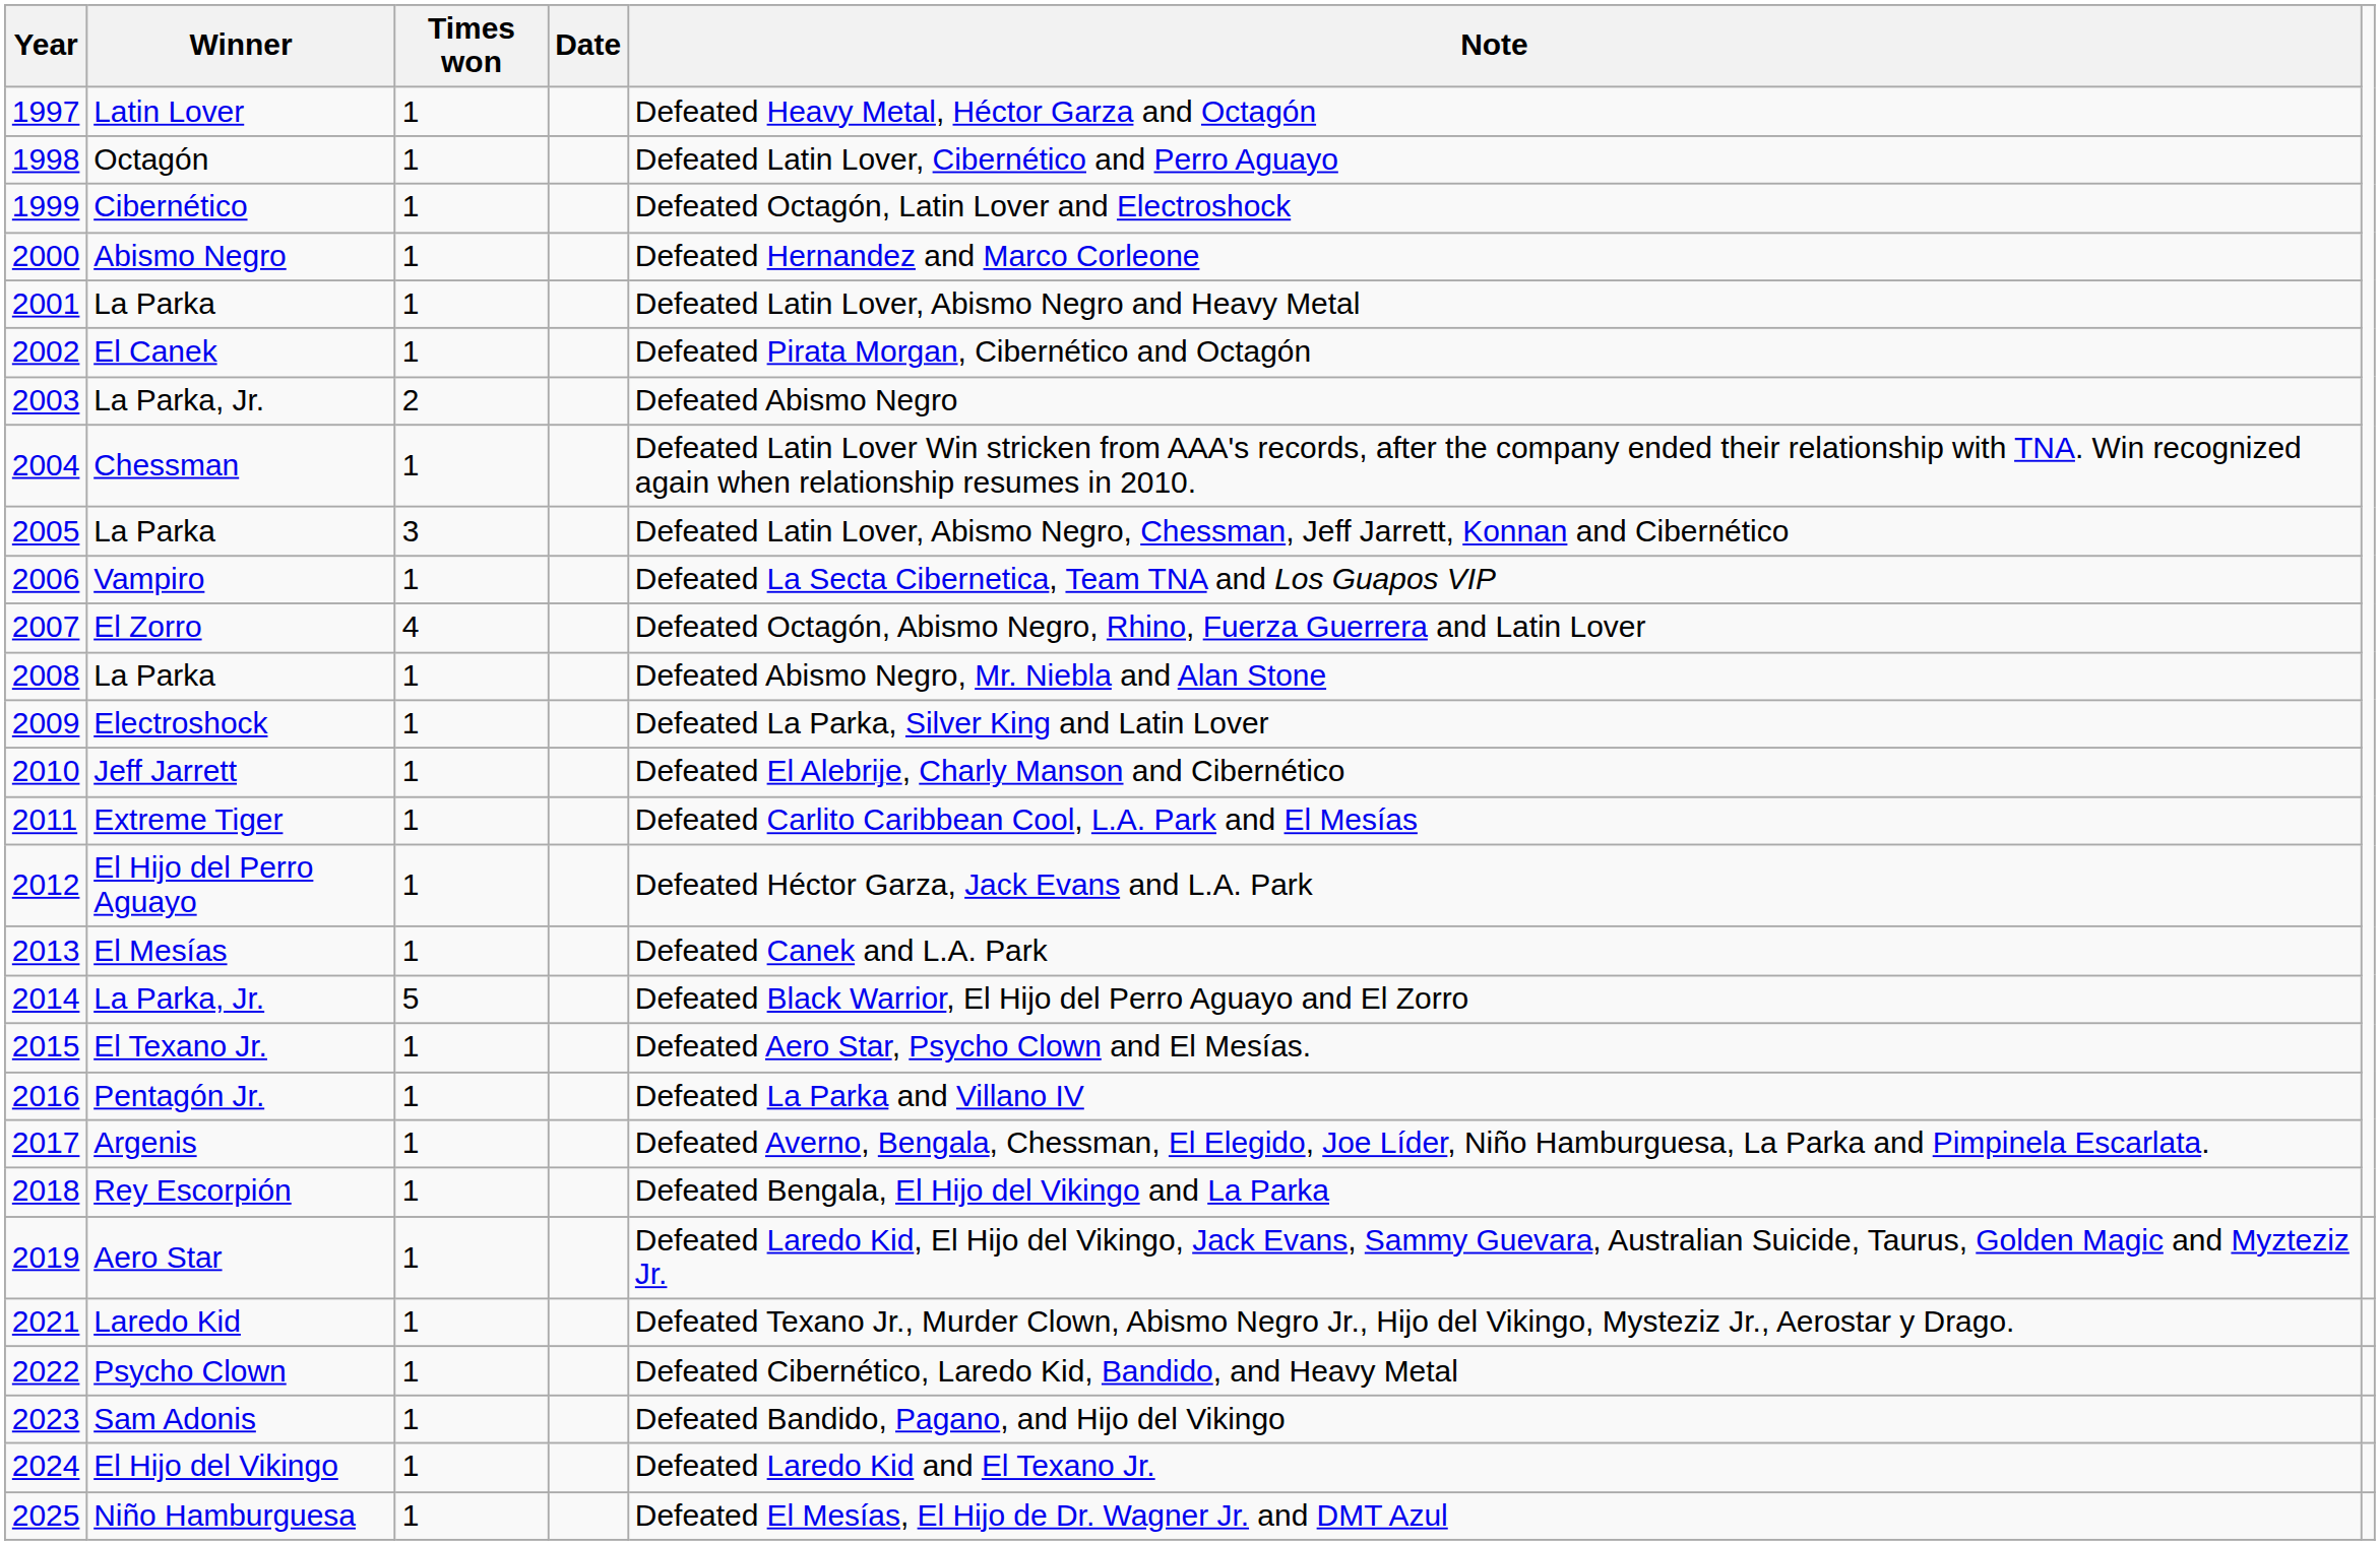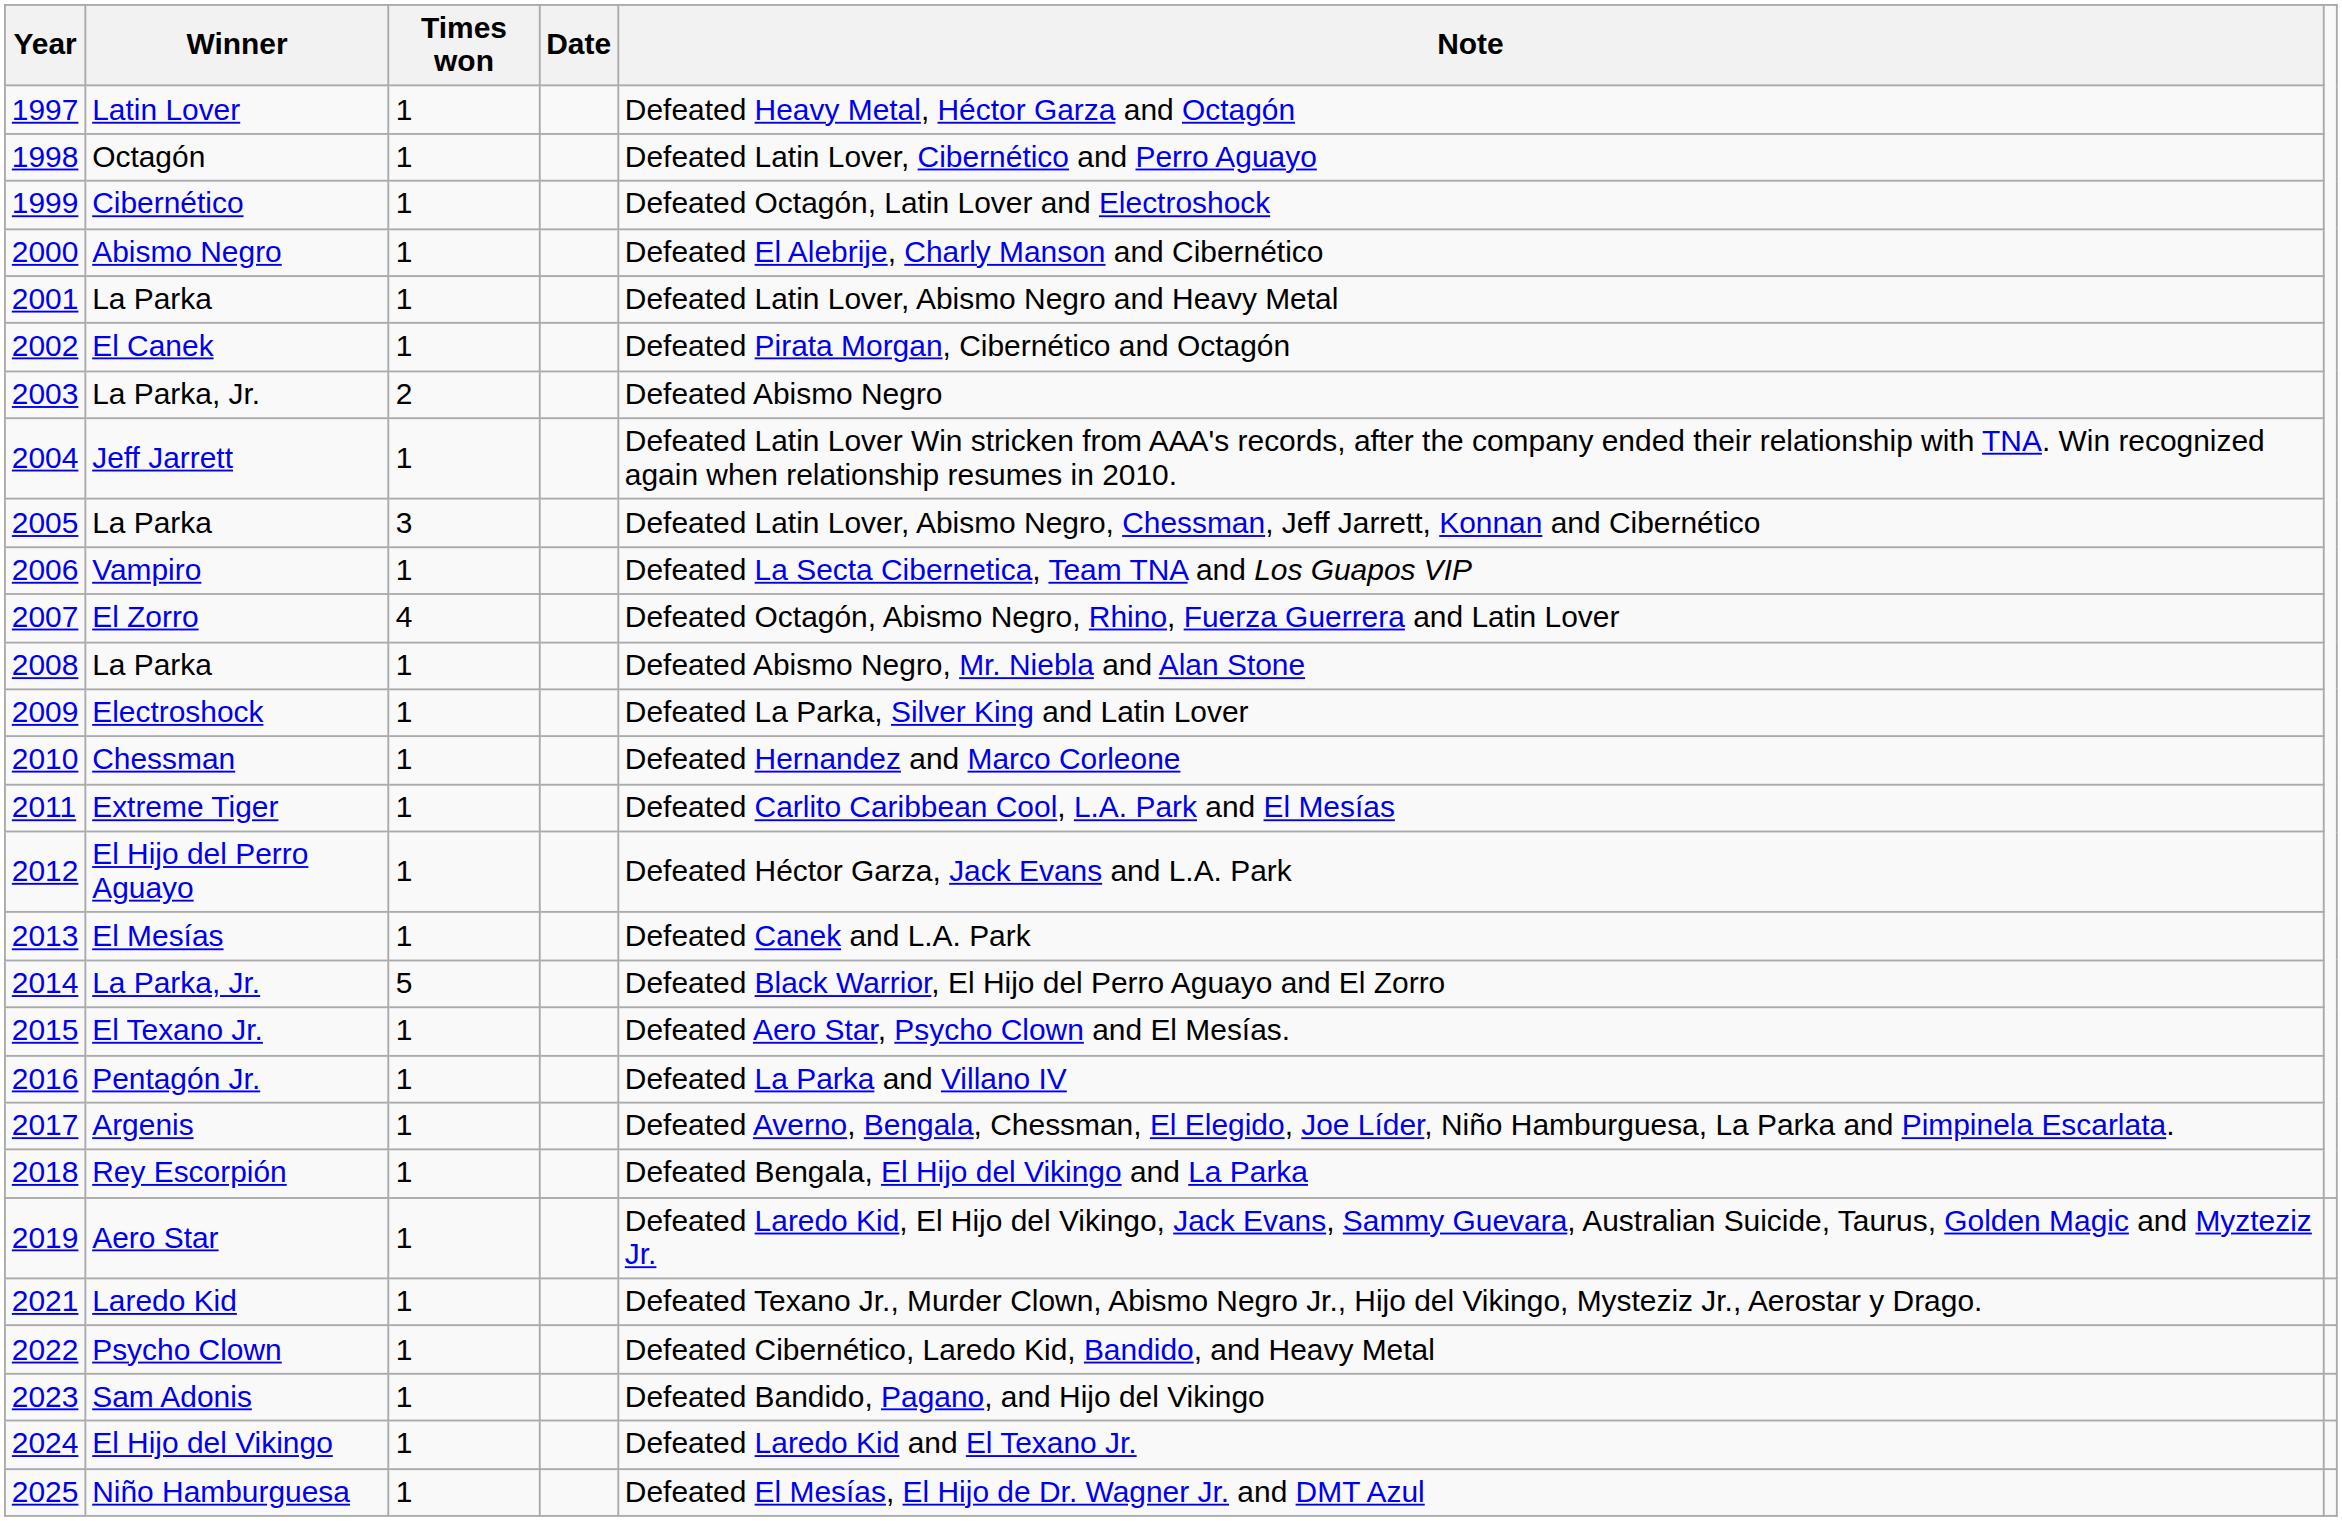2000 | Note: Defeated Hernandez and Marco Corleone -> Defeated El Alebrije, Charly Manson and Cibernético
2004 | Winner: Chessman -> Jeff Jarrett
2010 | Winner: Jeff Jarrett -> Chessman
2010 | Note: Defeated El Alebrije, Charly Manson and Cibernético -> Defeated Hernandez and Marco Corleone
